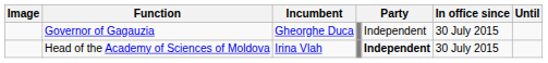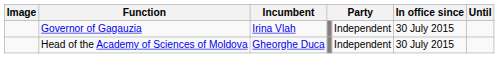Governor of Gagauzia | Incumbent: Gheorghe Duca -> Irina Vlah
Head of the Academy of Sciences of Moldova | Incumbent: Irina Vlah -> Gheorghe Duca
Head of the Academy of Sciences of Moldova | column 5: bold -> normal
